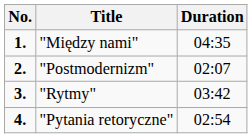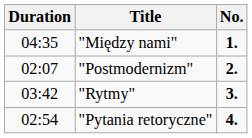columns swapped: No. <-> Duration
